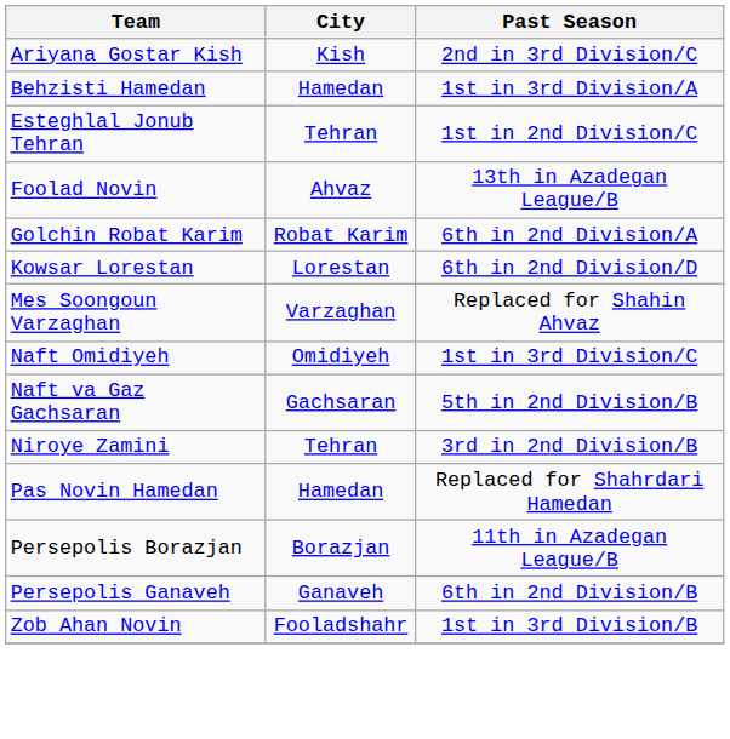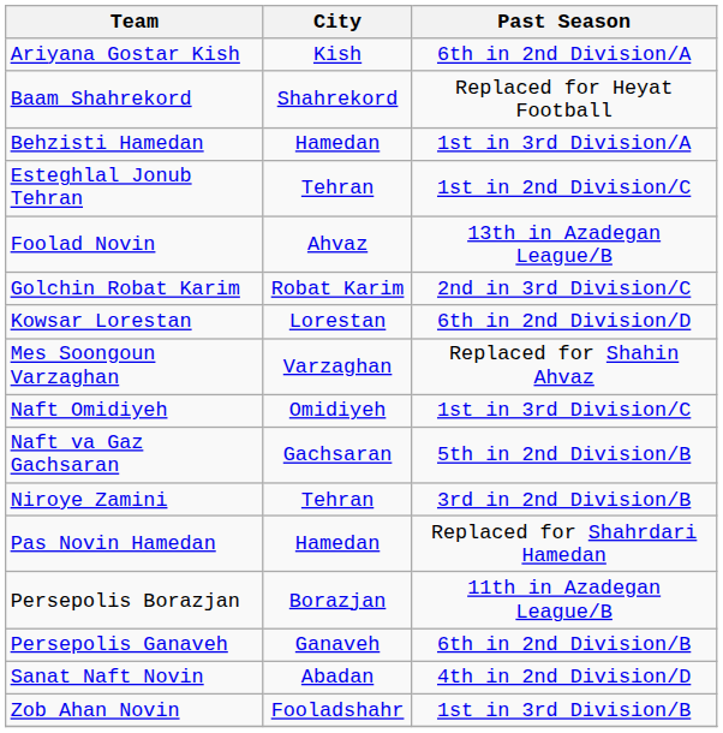Ariyana Gostar Kish | Past Season: 2nd in 3rd Division/C -> 6th in 2nd Division/A
+ row: Baam Shahrekord | Shahrekord | Replaced for Heyat Football
Golchin Robat Karim | Past Season: 6th in 2nd Division/A -> 2nd in 3rd Division/C
+ row: Sanat Naft Novin | Abadan | 4th in 2nd Division/D
